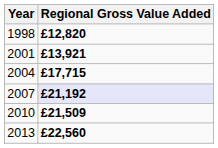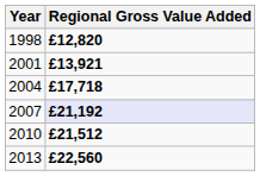2004 | Regional Gross Value Added: £17,715 -> £17,718
2010 | Regional Gross Value Added: £21,509 -> £21,512
